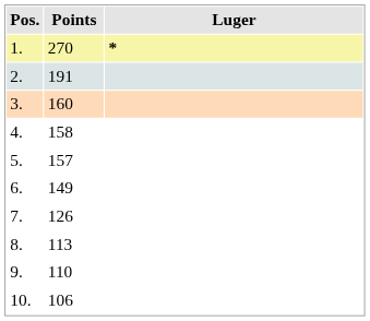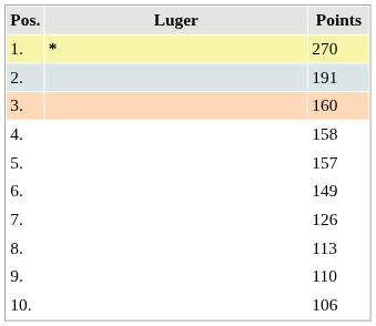columns swapped: Luger <-> Points
